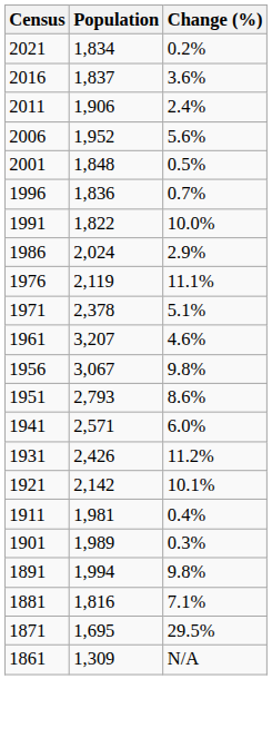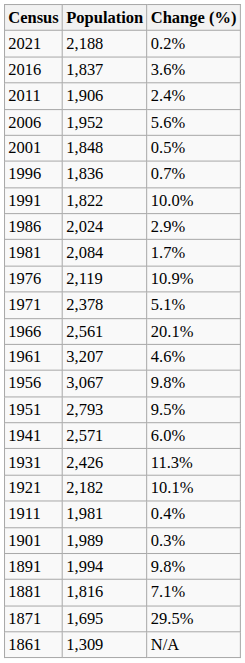2021 | Population: 1,834 -> 2,188
+ row: 1981 | 2,084 | 1.7%
1976 | Change (%): 11.1% -> 10.9%
+ row: 1966 | 2,561 | 20.1%
1951 | Change (%): 8.6% -> 9.5%
1931 | Change (%): 11.2% -> 11.3%
1921 | Population: 2,142 -> 2,182
